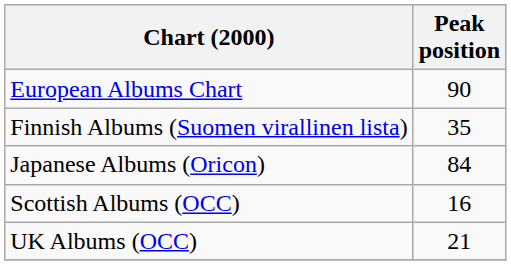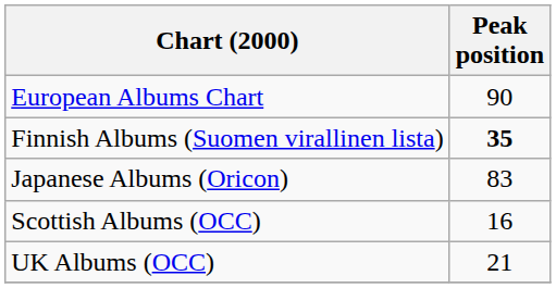Finnish Albums (Suomen virallinen lista) | Peak position: normal -> bold
Japanese Albums (Oricon) | Peak position: 84 -> 83
